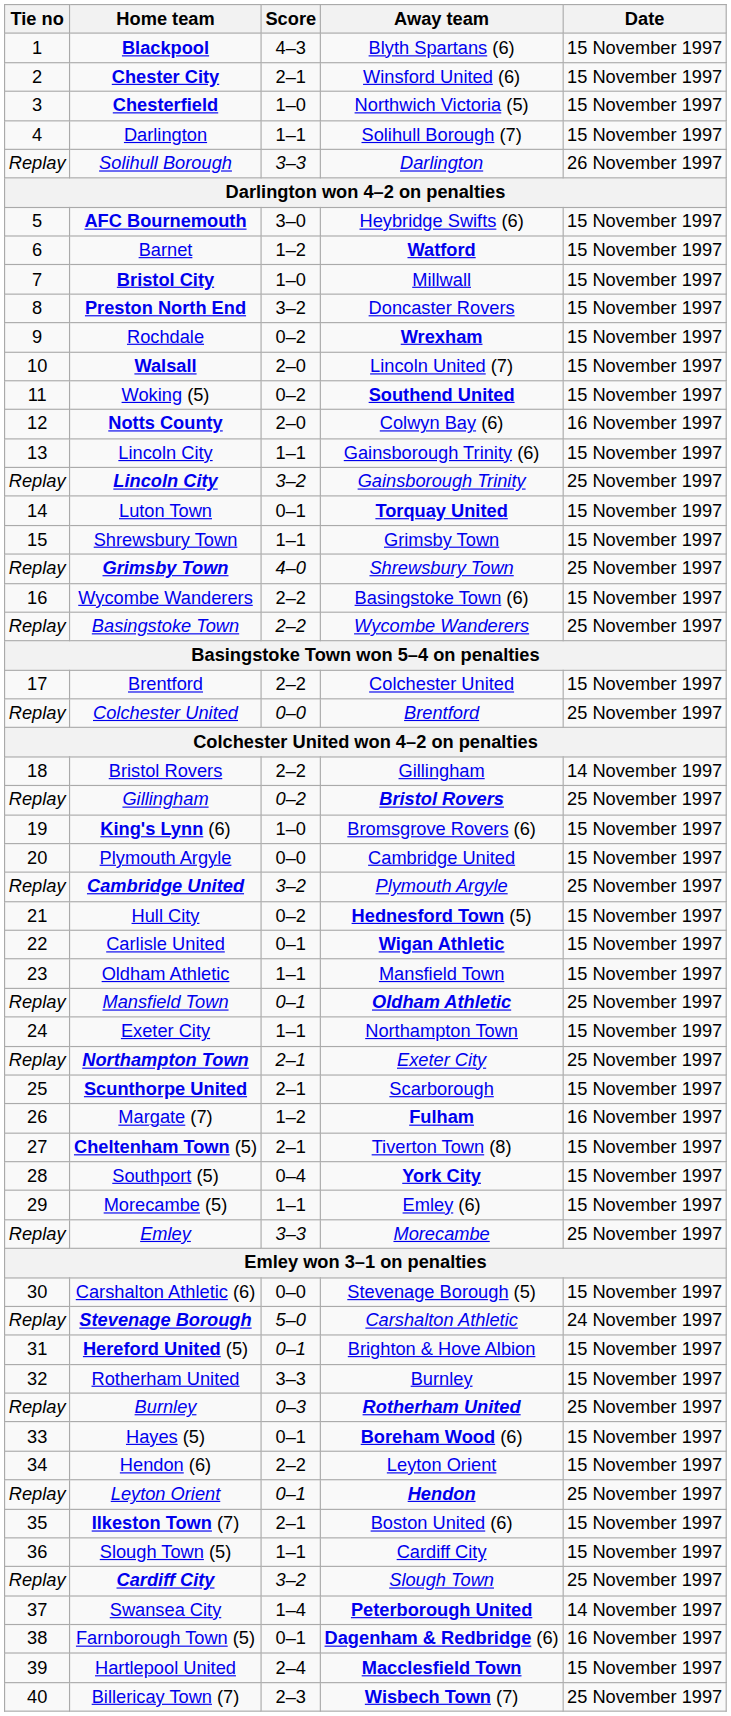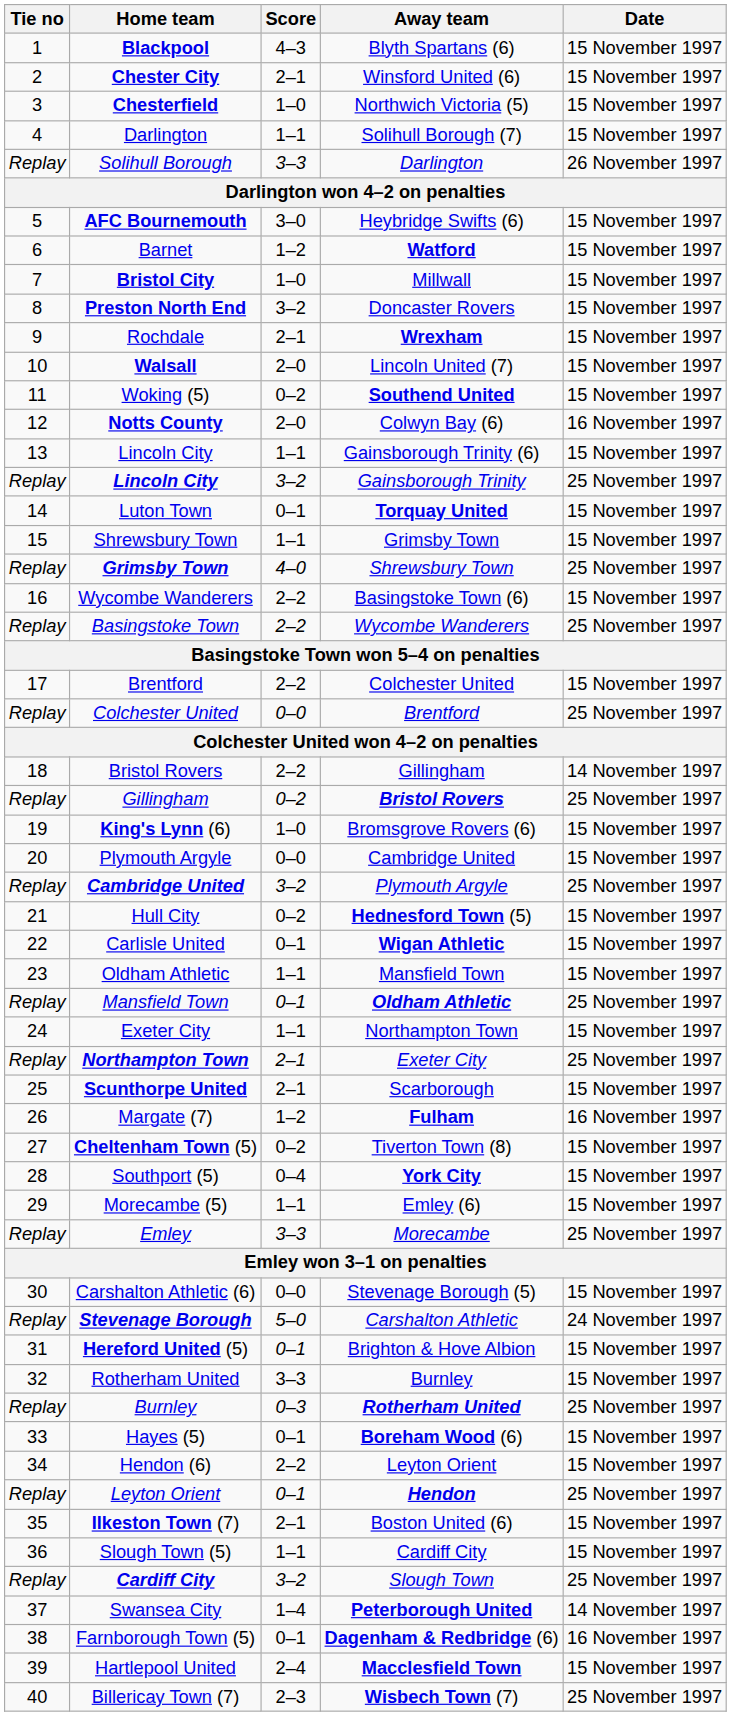Wrexham | Score: 0–2 -> 2–1
Tiverton Town (8) | Score: 2–1 -> 0–2
